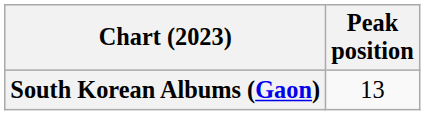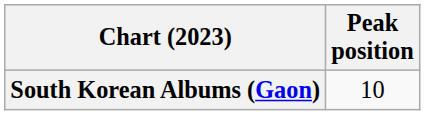South Korean Albums (Gaon) | Peak position: 13 -> 10
